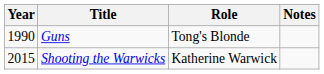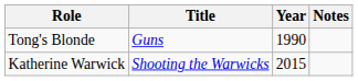columns swapped: Year <-> Role
